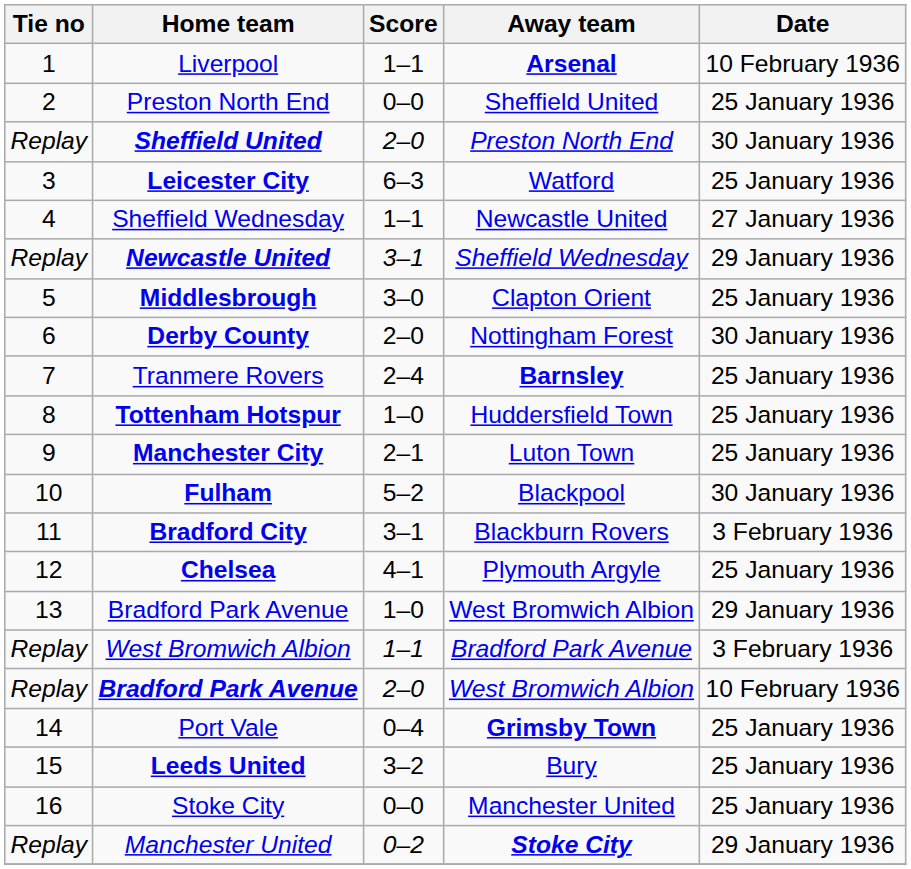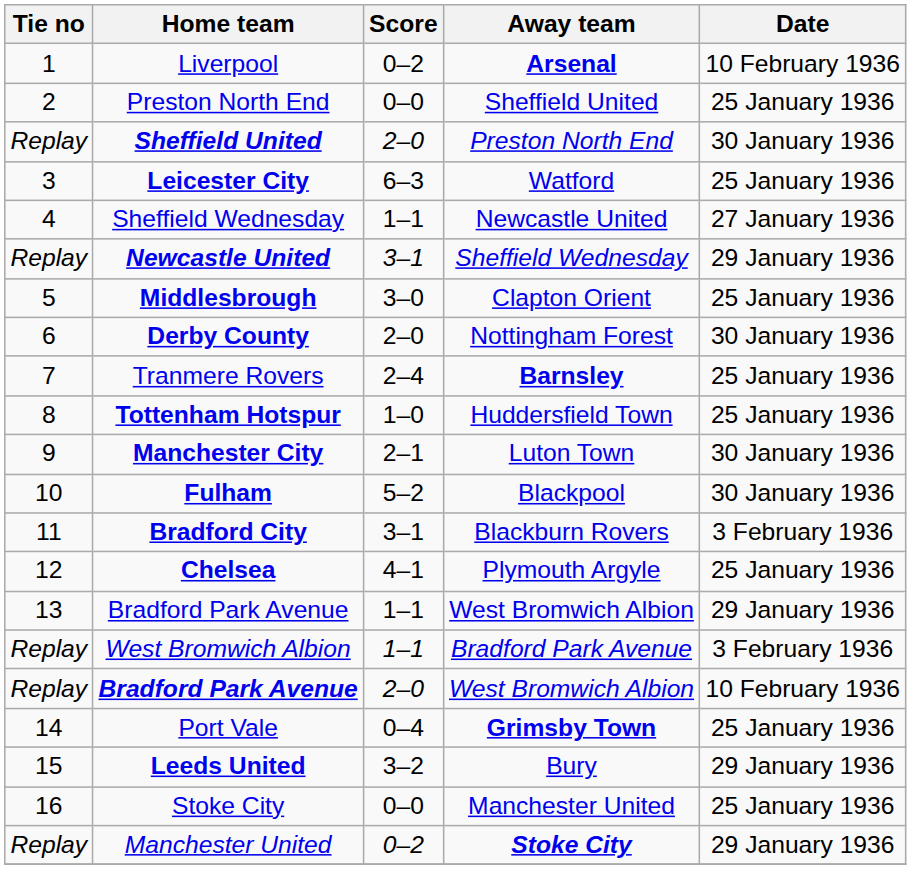Liverpool | Score: 1–1 -> 0–2
Manchester City | Date: 25 January 1936 -> 30 January 1936
13 / Bradford Park Avenue | Score: 1–0 -> 1–1
Leeds United | Date: 25 January 1936 -> 29 January 1936
